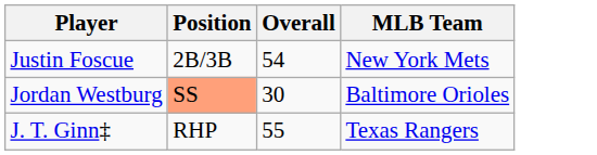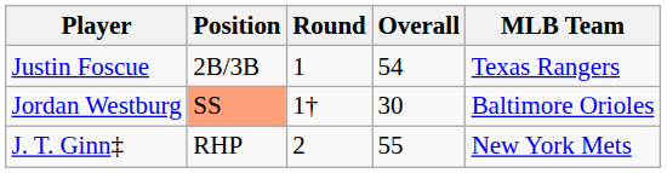+ column: Round | 1 | 1† | 2
Justin Foscue | MLB Team: New York Mets -> Texas Rangers
J. T. Ginn‡ | MLB Team: Texas Rangers -> New York Mets
